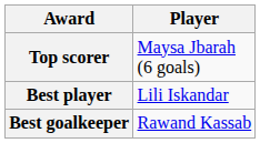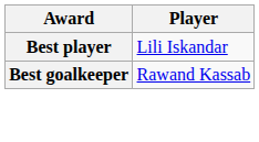- row: Top scorer | Maysa Jbarah (6 goals)
